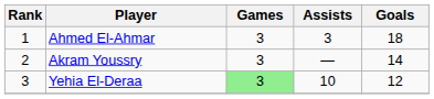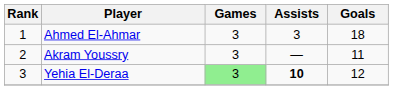Akram Youssry | Goals: 14 -> 11
Yehia El-Deraa | Assists: normal -> bold
